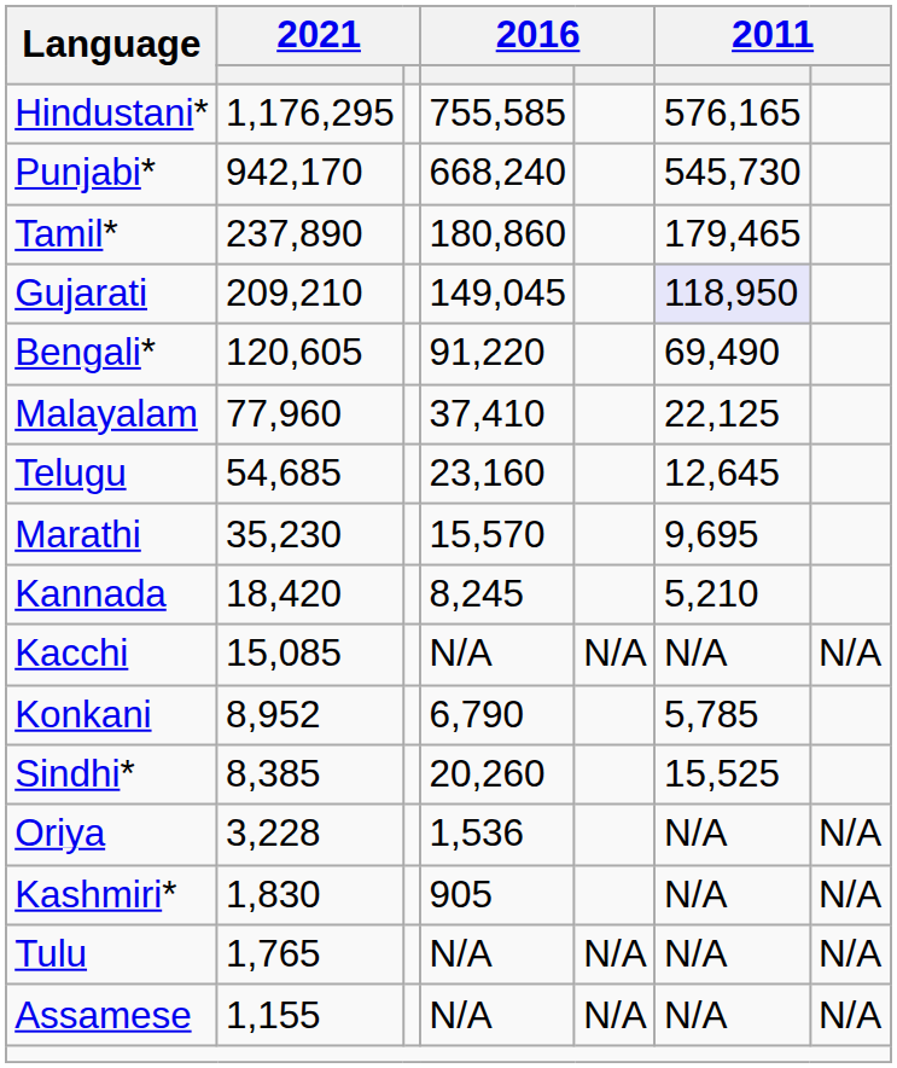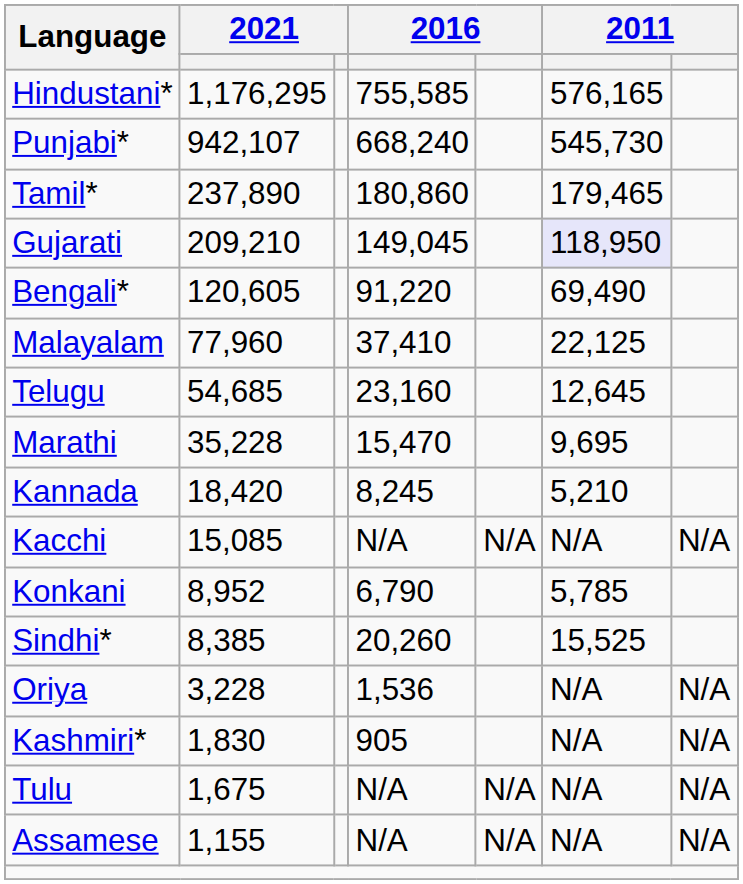Punjabi* | column 2: 942,170 -> 942,107
Marathi | column 2: 35,230 -> 35,228
Marathi | column 4: 15,570 -> 15,470
Tulu | column 2: 1,765 -> 1,675
